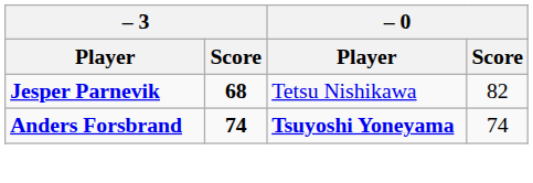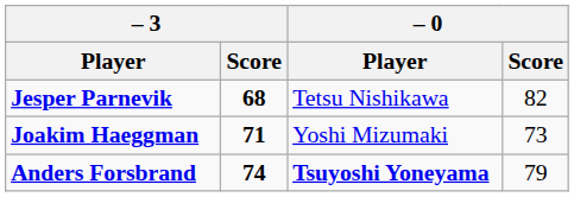+ row: Joakim Haeggman | 71 | Yoshi Mizumaki | 73
Anders Forsbrand | – 0 / Score: 74 -> 79
